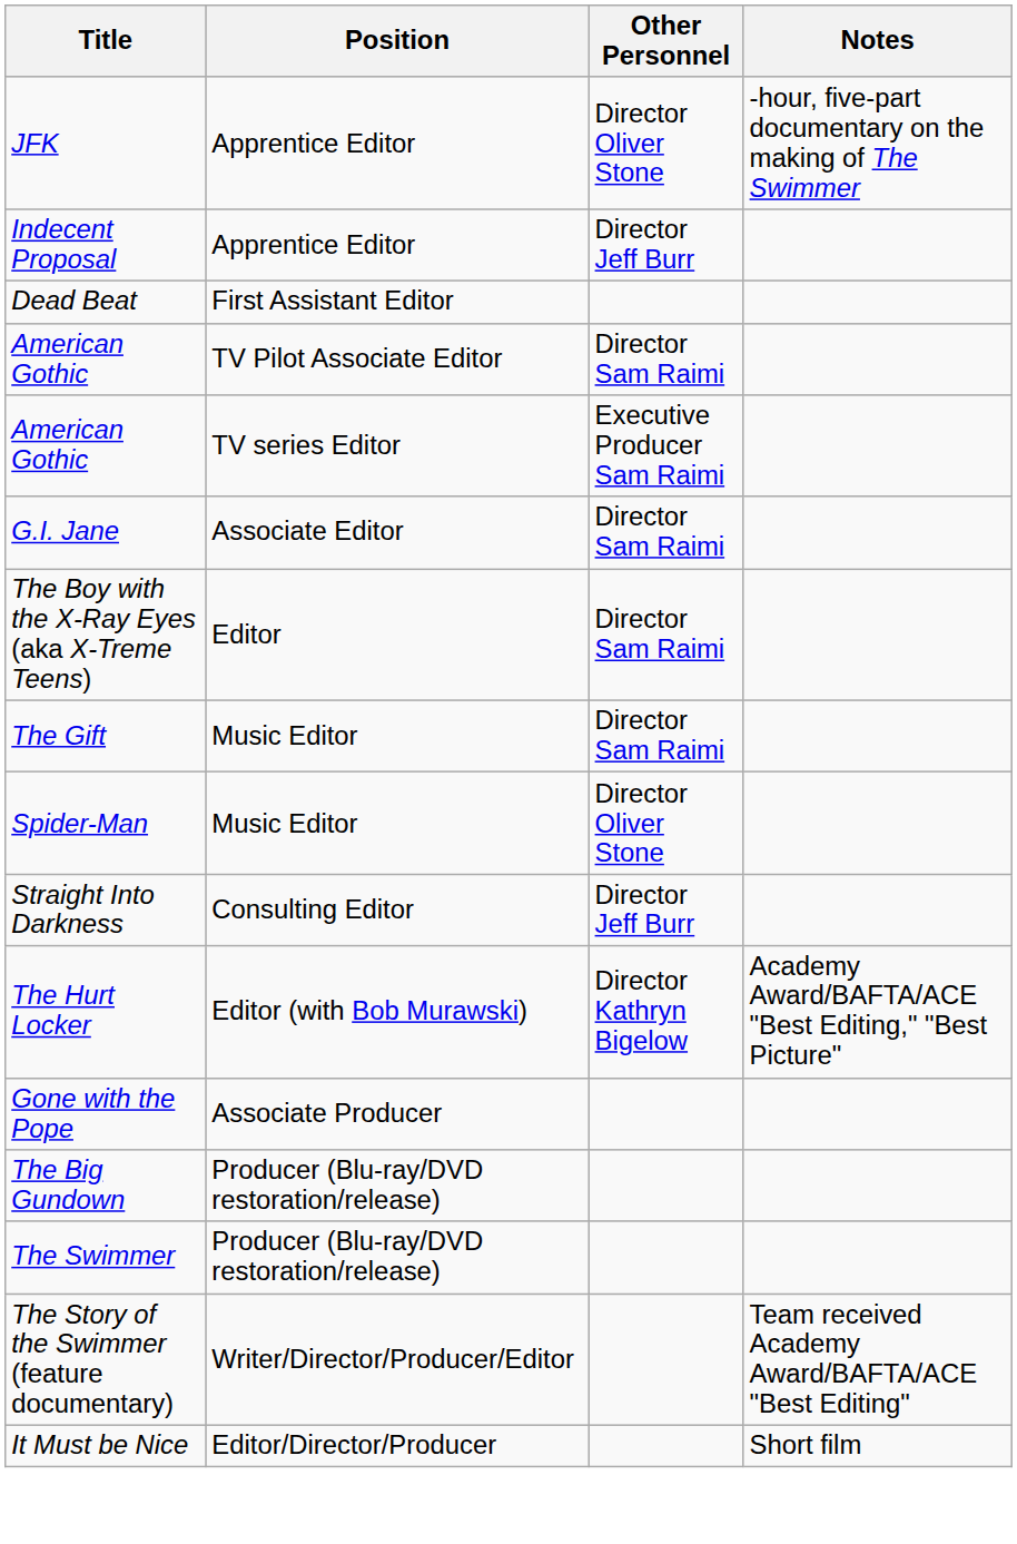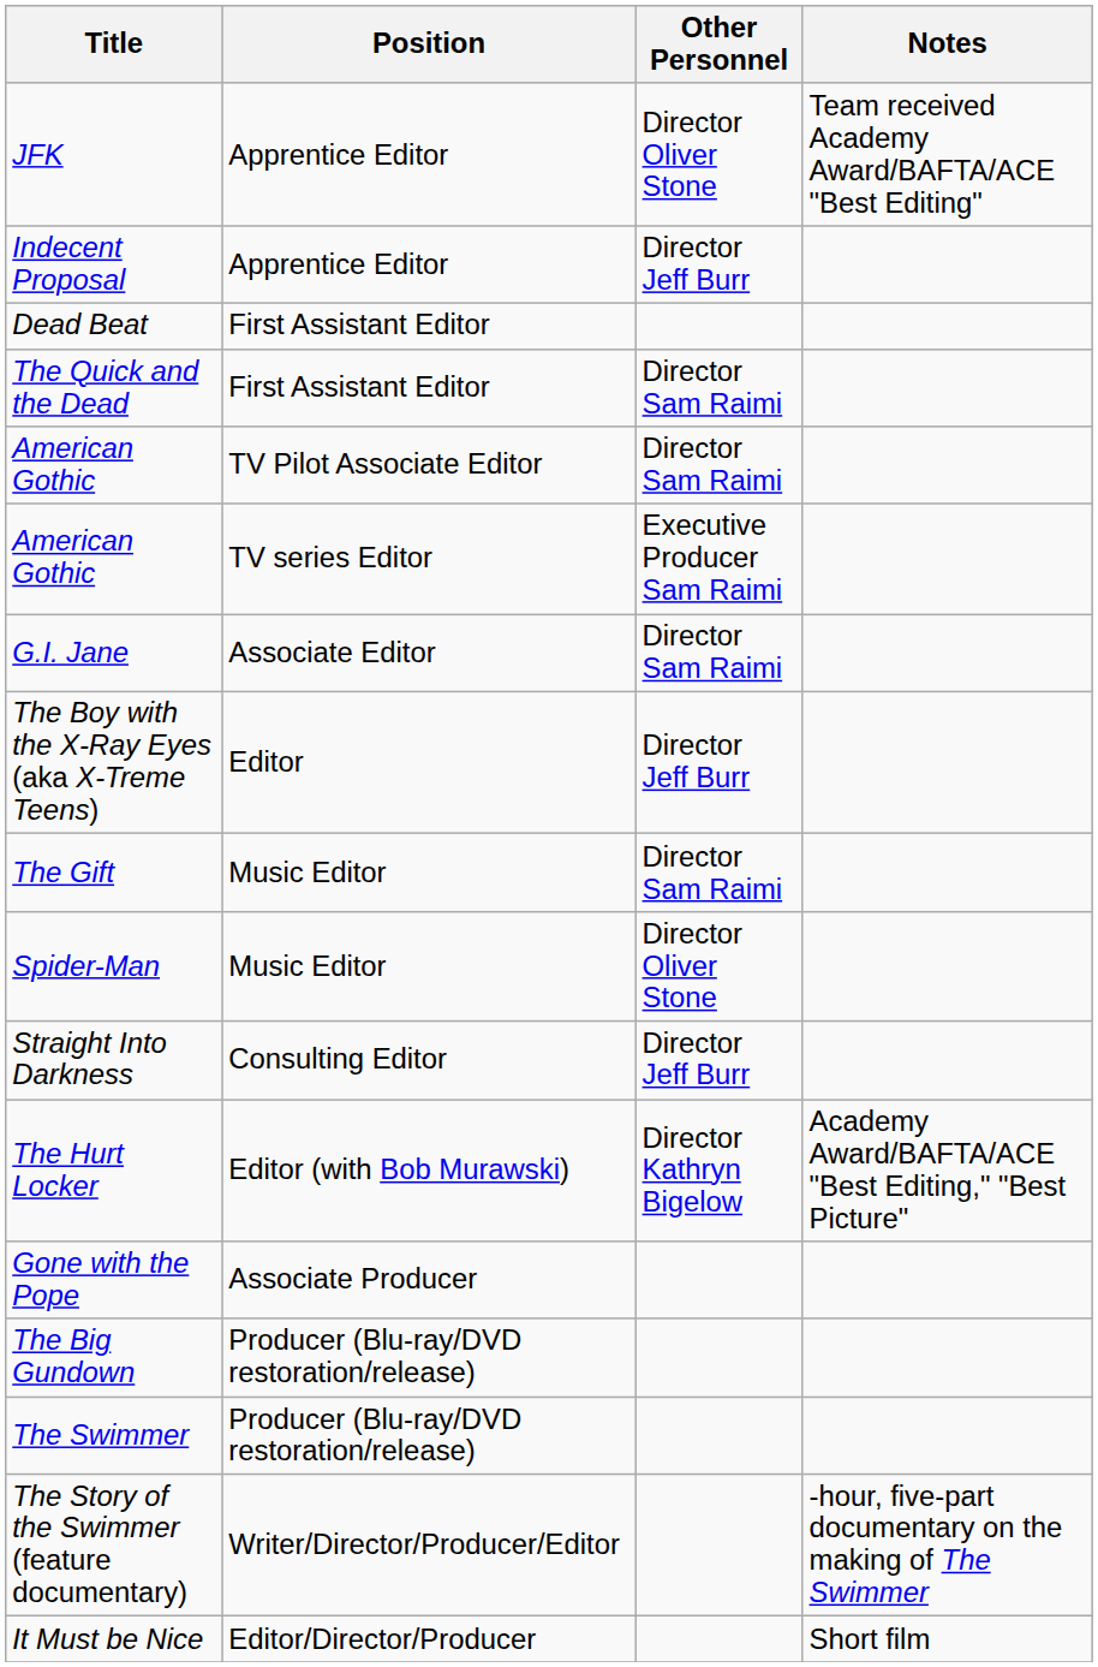JFK | Notes: -hour, five-part documentary on the making of The Swimmer -> Team received Academy Award/BAFTA/ACE "Best Editing"
+ row: The Quick and the Dead | First Assistant Editor | Director Sam Raimi
The Boy with the X-Ray Eyes (aka X-Treme Teens) | Other Personnel: Director Sam Raimi -> Director Jeff Burr
The Story of the Swimmer (feature documentary) | Notes: Team received Academy Award/BAFTA/ACE "Best Editing" -> -hour, five-part documentary on the making of The Swimmer
